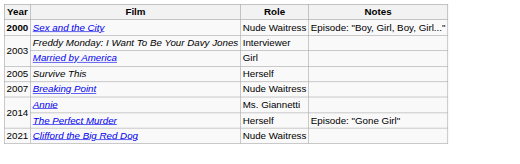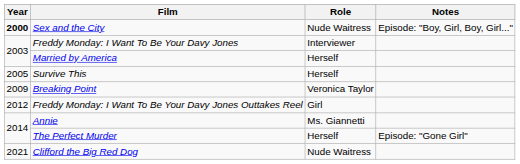Married by America | Role: Girl -> Herself
Breaking Point | Year: 2007 -> 2009
Breaking Point | Role: Nude Waitress -> Veronica Taylor
+ row: 2012 | Freddy Monday: I Want To Be Your Davy Jones Outtakes Reel | Girl
